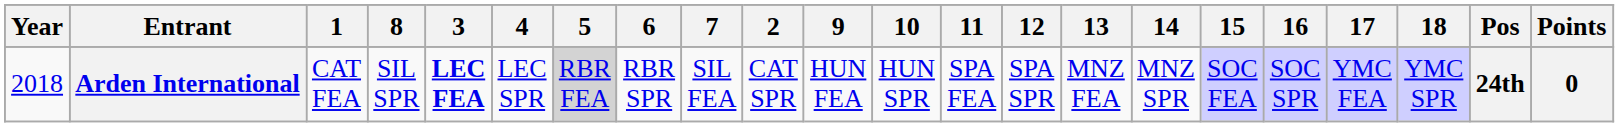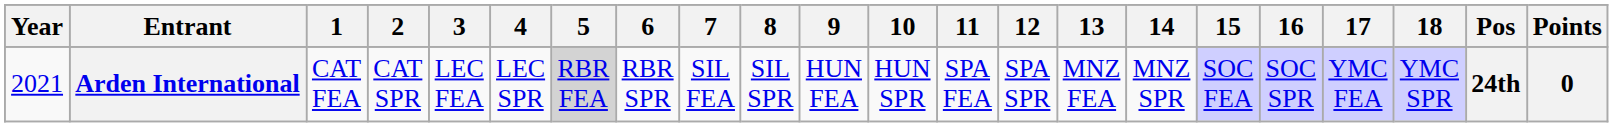columns swapped: 2 <-> 8
Arden International | Year: 2018 -> 2021
Arden International | 3: bold -> normal
